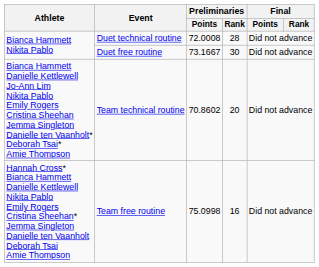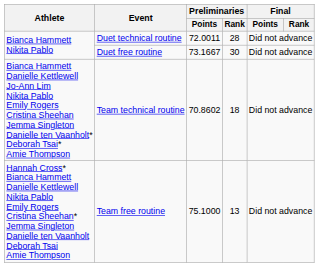Duet technical routine | Preliminaries / Points: 72.0008 -> 72.0011
Team technical routine | Preliminaries / Rank: 20 -> 18
Team free routine | Preliminaries / Points: 75.0998 -> 75.1000
Team free routine | Preliminaries / Rank: 16 -> 13
